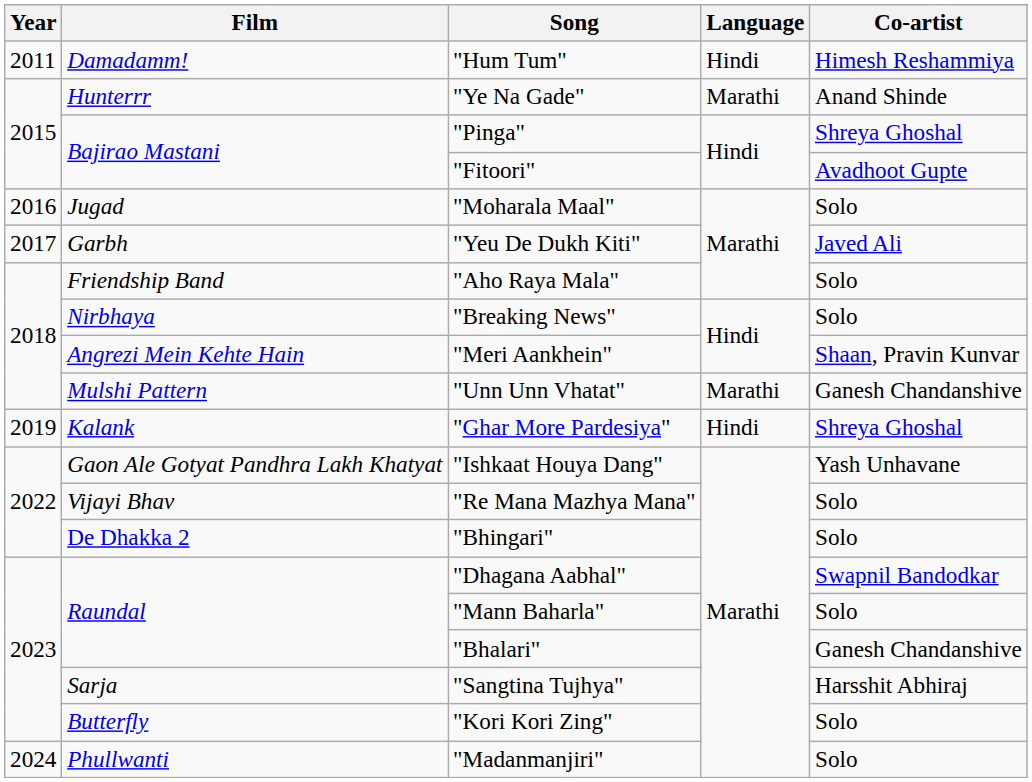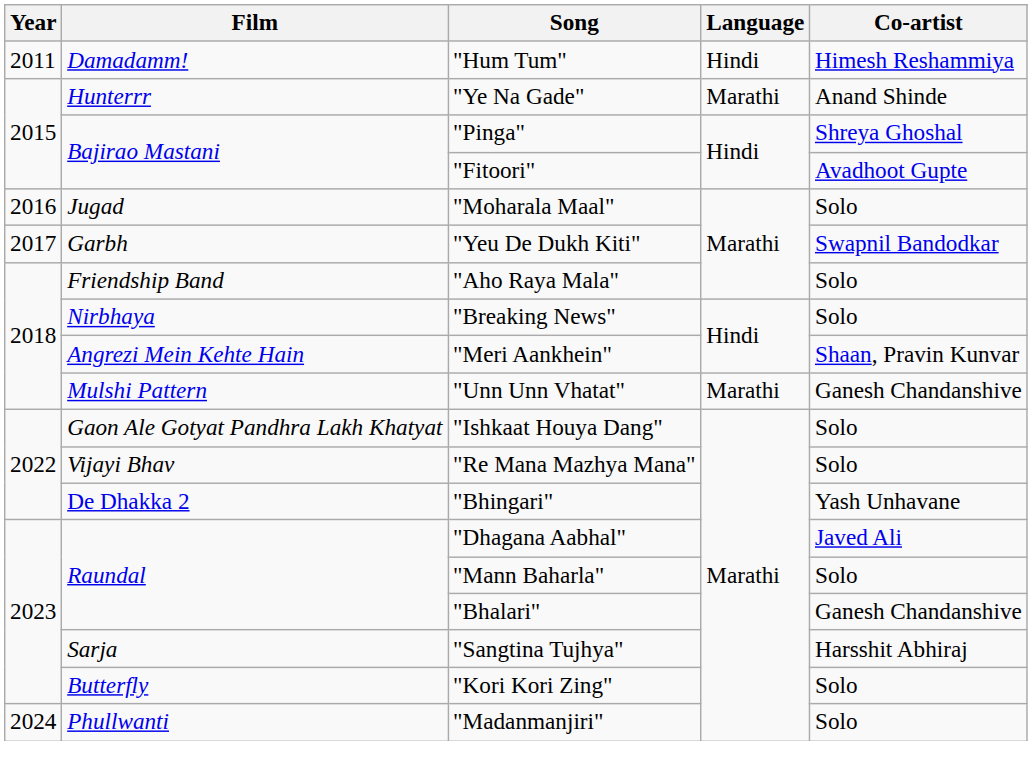"Yeu De Dukh Kiti" | Co-artist: Javed Ali -> Swapnil Bandodkar
- row: 2019 | Kalank | "Ghar More Pardesiya" | Hindi | Shreya Ghoshal
"Ishkaat Houya Dang" | Co-artist: Yash Unhavane -> Solo
"Bhingari" | Co-artist: Solo -> Yash Unhavane
"Dhagana Aabhal" | Co-artist: Swapnil Bandodkar -> Javed Ali
